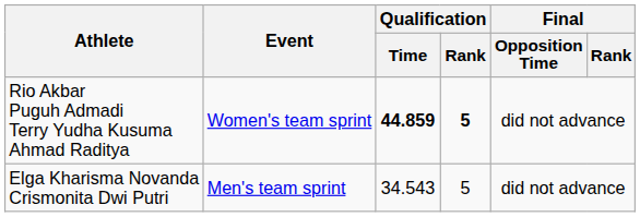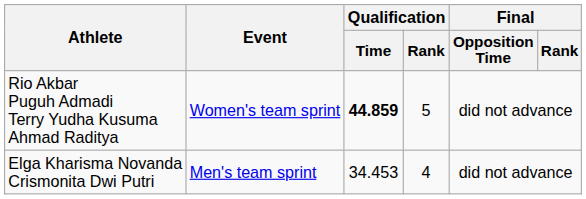Rio Akbar Puguh Admadi Terry Yudha Kusuma Ahmad Raditya | Qualification / Rank: bold -> normal
Elga Kharisma Novanda Crismonita Dwi Putri | Qualification / Time: 34.543 -> 34.453
Elga Kharisma Novanda Crismonita Dwi Putri | Qualification / Rank: 5 -> 4
